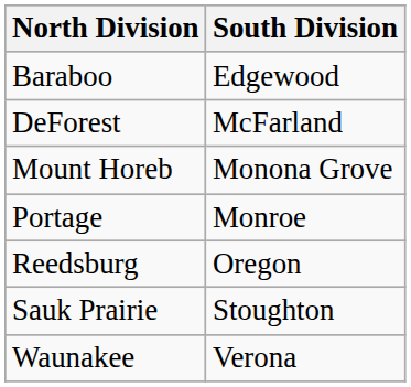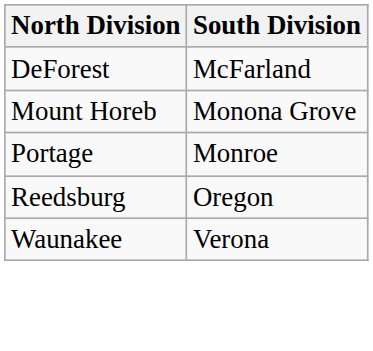- row: Baraboo | Edgewood
- row: Sauk Prairie | Stoughton
